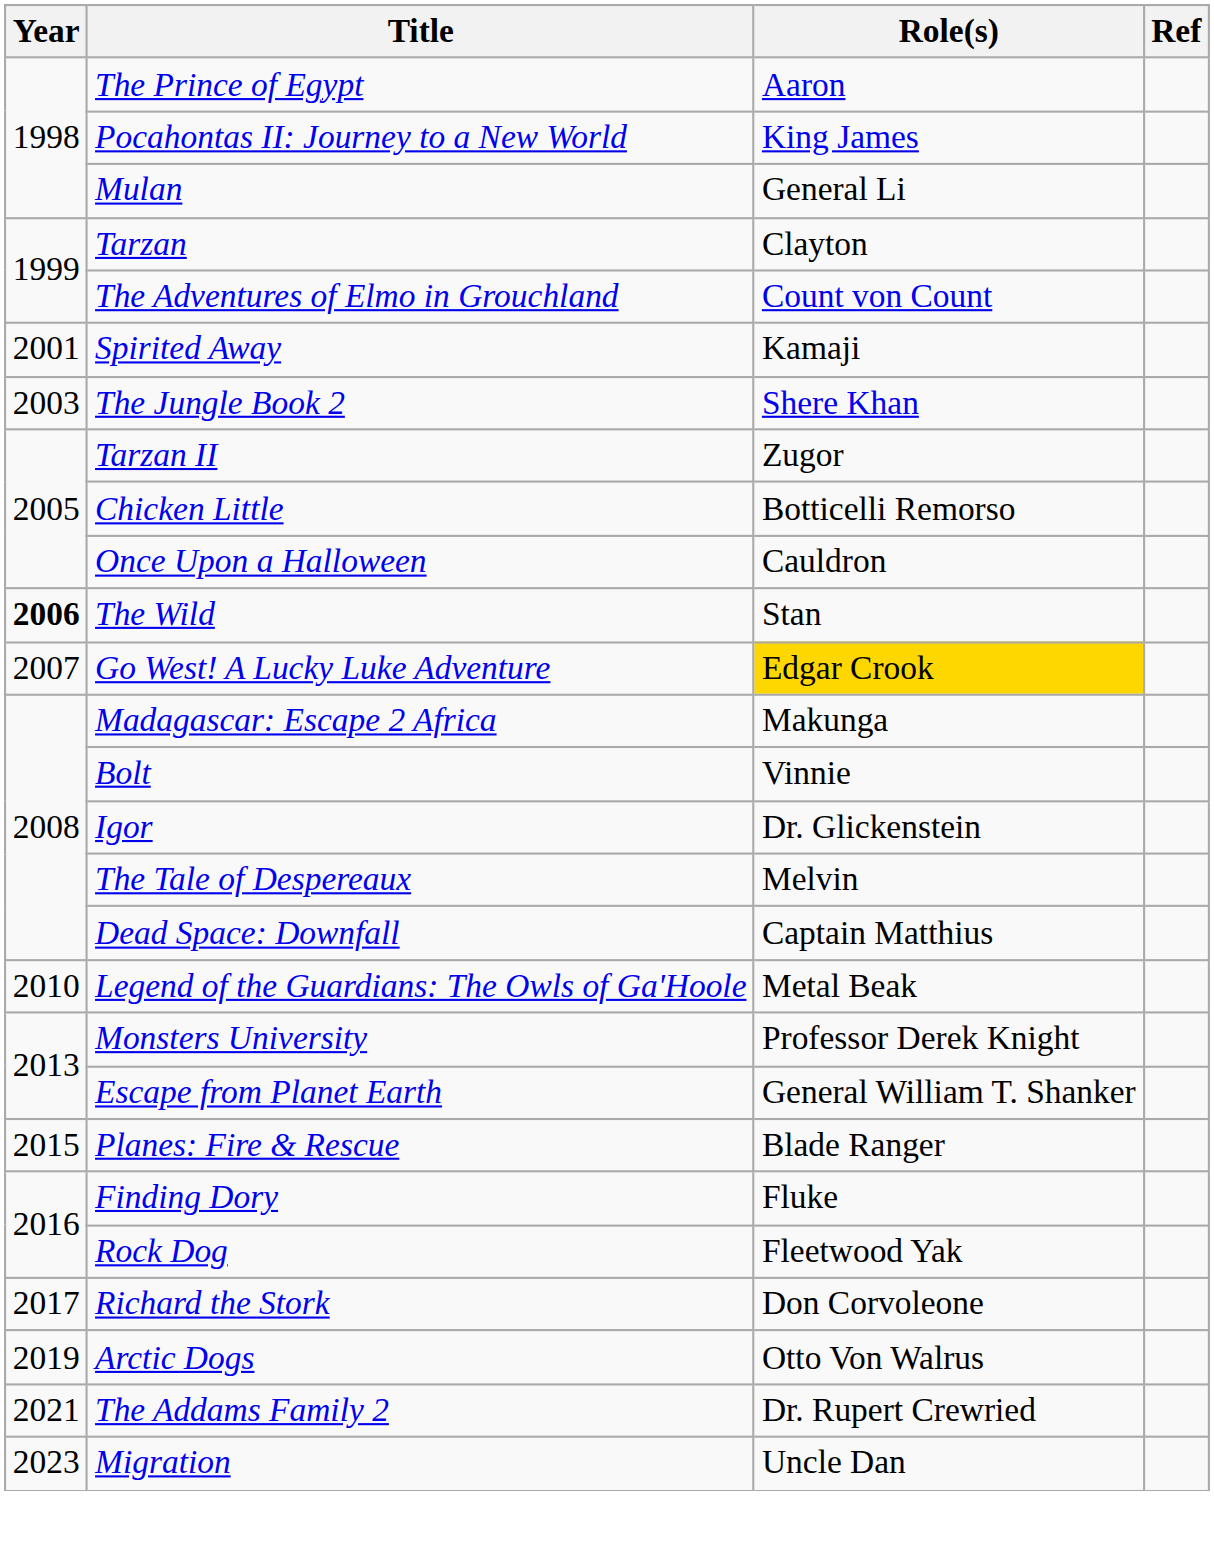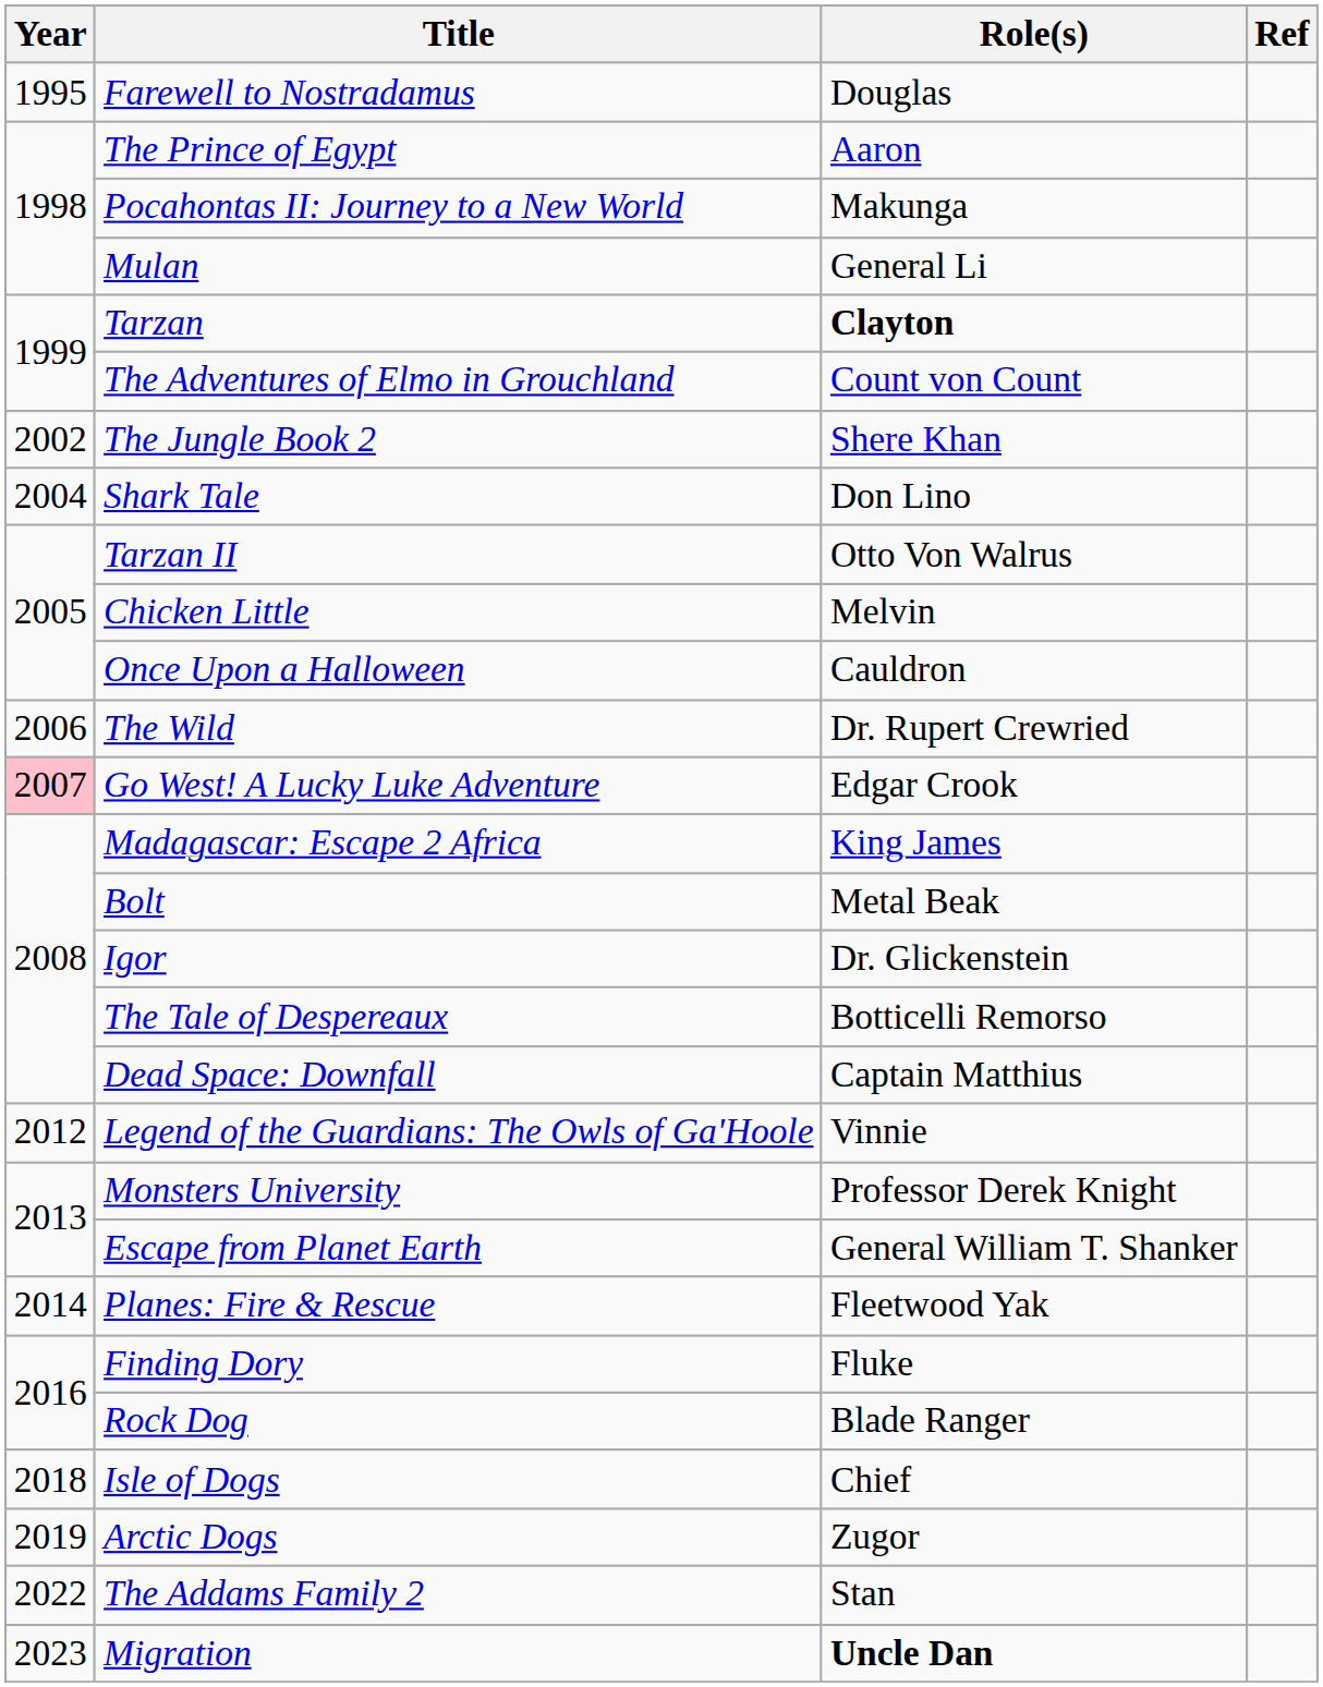+ row: 1995 | Farewell to Nostradamus | Douglas
Pocahontas II: Journey to a New World | Role(s): King James -> Makunga
Tarzan | Role(s): normal -> bold
- row: 2001 | Spirited Away | Kamaji
The Jungle Book 2 | Year: 2003 -> 2002
+ row: 2004 | Shark Tale | Don Lino
Tarzan II | Role(s): Zugor -> Otto Von Walrus
Chicken Little | Role(s): Botticelli Remorso -> Melvin
The Wild | Year: bold -> normal
The Wild | Role(s): Stan -> Dr. Rupert Crewried
Go West! A Lucky Luke Adventure | Year: no background -> pink background
Go West! A Lucky Luke Adventure | Role(s): gold background -> no background
Madagascar: Escape 2 Africa | Role(s): Makunga -> King James
Bolt | Role(s): Vinnie -> Metal Beak
The Tale of Despereaux | Role(s): Melvin -> Botticelli Remorso
Legend of the Guardians: The Owls of Ga'Hoole | Year: 2010 -> 2012
Legend of the Guardians: The Owls of Ga'Hoole | Role(s): Metal Beak -> Vinnie
Planes: Fire & Rescue | Year: 2015 -> 2014
Planes: Fire & Rescue | Role(s): Blade Ranger -> Fleetwood Yak
Rock Dog | Role(s): Fleetwood Yak -> Blade Ranger
- row: 2017 | Richard the Stork | Don Corvoleone
+ row: 2018 | Isle of Dogs | Chief
Arctic Dogs | Role(s): Otto Von Walrus -> Zugor
The Addams Family 2 | Year: 2021 -> 2022
The Addams Family 2 | Role(s): Dr. Rupert Crewried -> Stan
Migration | Role(s): normal -> bold
